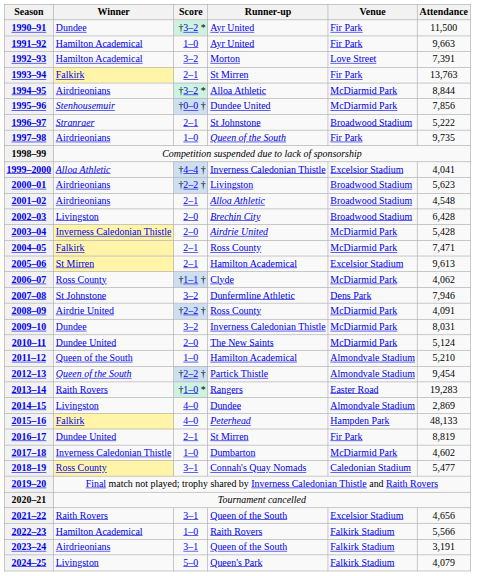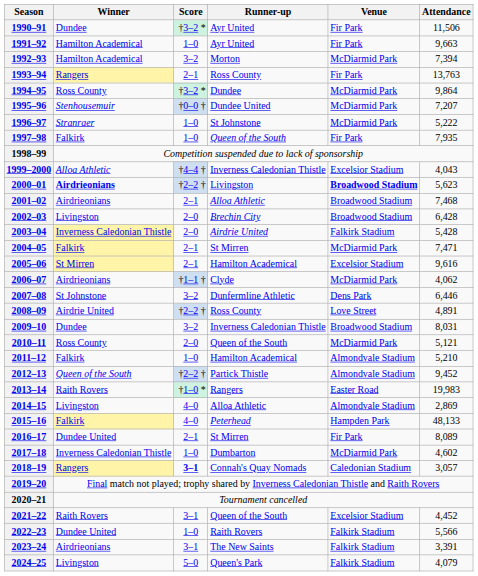1990–91 | Attendance: 11,500 -> 11,506
1992–93 | Venue: Love Street -> McDiarmid Park
1992–93 | Attendance: 7,391 -> 7,394
1993–94 | Winner: Falkirk -> Rangers
1993–94 | Runner-up: St Mirren -> Ross County
1994–95 | Winner: Airdrieonians -> Ross County
1994–95 | Runner-up: Alloa Athletic -> Dundee
1994–95 | Attendance: 8,844 -> 9,864
1995–96 | Attendance: 7,856 -> 7,207
1996–97 | Score: 2–1 -> 1–0
1996–97 | Venue: Broadwood Stadium -> McDiarmid Park
1997–98 | Winner: Airdrieonians -> Falkirk
1997–98 | Attendance: 9,735 -> 7,935
1999–2000 | Attendance: 4,041 -> 4,043
2000–01 | Winner: normal -> bold
2000–01 | Venue: normal -> bold
2001–02 | Attendance: 4,548 -> 7,468
2003–04 | Venue: McDiarmid Park -> Falkirk Stadium
2004–05 | Runner-up: Ross County -> St Mirren
2005–06 | Attendance: 9,613 -> 9,616
2006–07 | Winner: Ross County -> Airdrieonians
2007–08 | Attendance: 7,946 -> 6,446
2008–09 | Venue: McDiarmid Park -> Love Street
2008–09 | Attendance: 4,091 -> 4,891
2009–10 | Venue: McDiarmid Park -> Broadwood Stadium
2010–11 | Winner: Dundee United -> Ross County
2010–11 | Runner-up: The New Saints -> Queen of the South
2010–11 | Attendance: 5,124 -> 5,121
2011–12 | Winner: Queen of the South -> Falkirk
2012–13 | Attendance: 9,454 -> 9,452
2013–14 | Attendance: 19,283 -> 19,983
2014–15 | Runner-up: Dundee -> Alloa Athletic
2016–17 | Attendance: 8,819 -> 8,089
2018–19 | Winner: Ross County -> Rangers
2018–19 | Score: normal -> bold
2018–19 | Attendance: 5,477 -> 3,057
2021–22 | Attendance: 4,656 -> 4,452
2022–23 | Winner: Hamilton Academical -> Dundee United
2023–24 | Runner-up: Queen of the South -> The New Saints
2023–24 | Attendance: 3,191 -> 3,391
